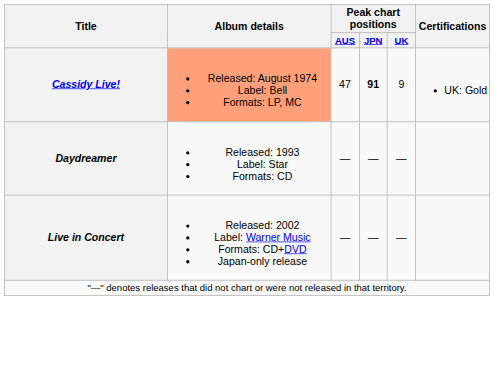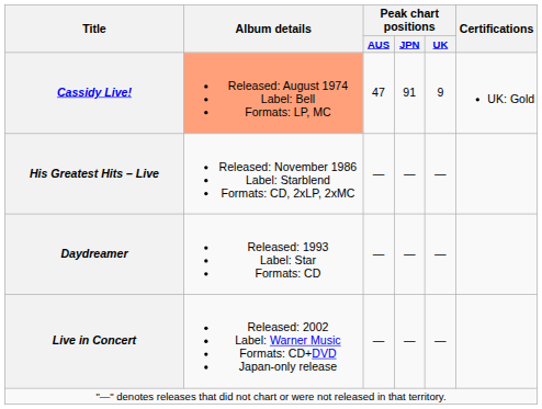Cassidy Live! | Peak chart positions / JPN: bold -> normal
+ row: His Greatest Hits – Live | Released: November 1986 Label: Starblend Formats: CD, 2xLP, 2xMC | — | — | —
